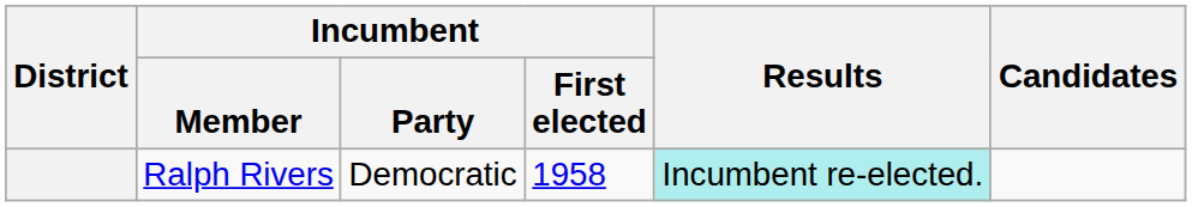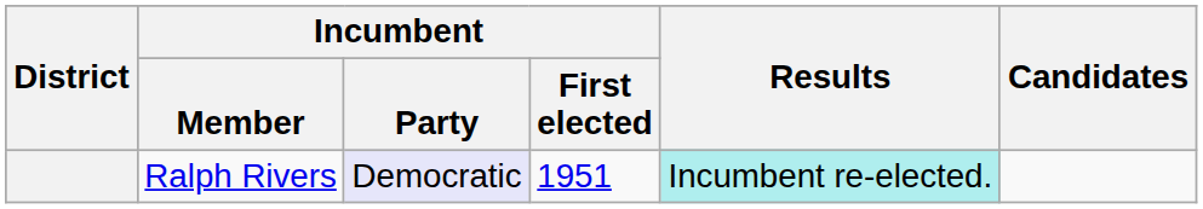Ralph Rivers | Incumbent / Party: no background -> lavender background
Ralph Rivers | Incumbent / First elected: 1958 -> 1951
